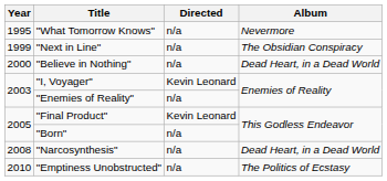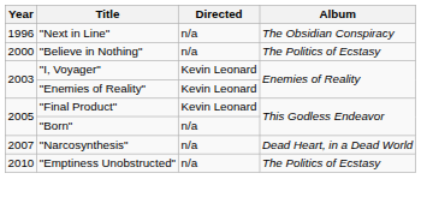- row: 1995 | "What Tomorrow Knows" | n/a | Nevermore
"Next in Line" | Year: 1999 -> 1996
"Believe in Nothing" | Album: Dead Heart, in a Dead World -> The Politics of Ecstasy
"Enemies of Reality" | Directed: n/a -> Kevin Leonard
"Narcosynthesis" | Year: 2008 -> 2007
